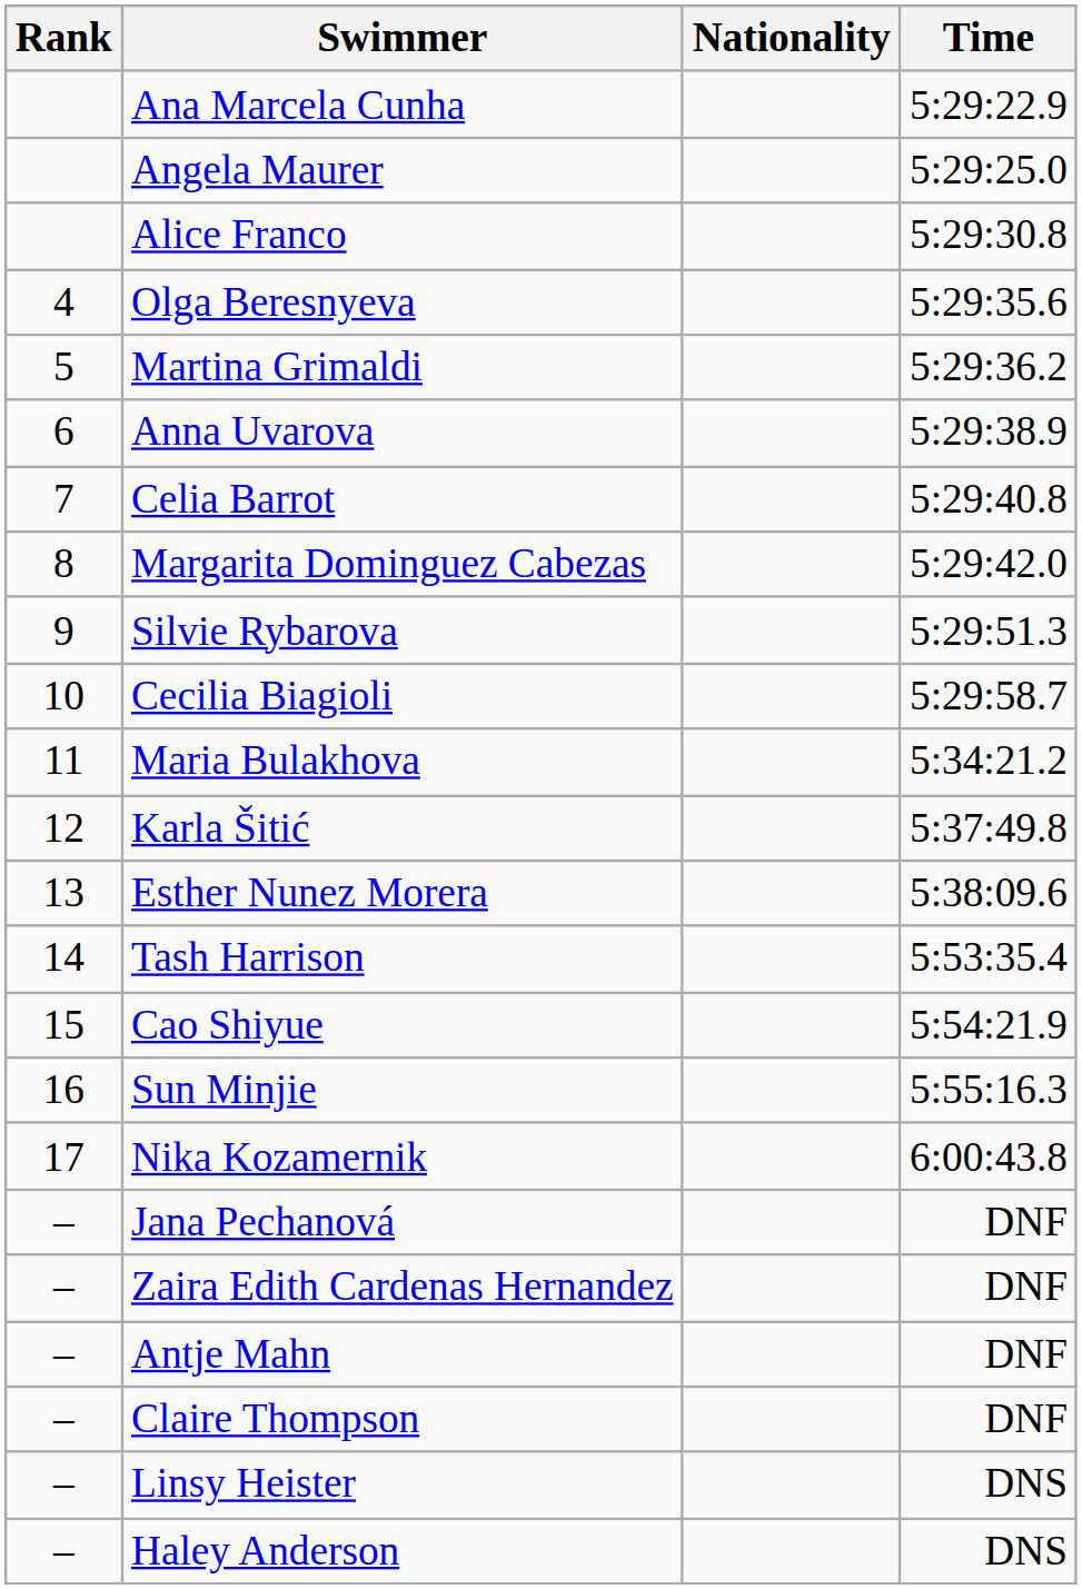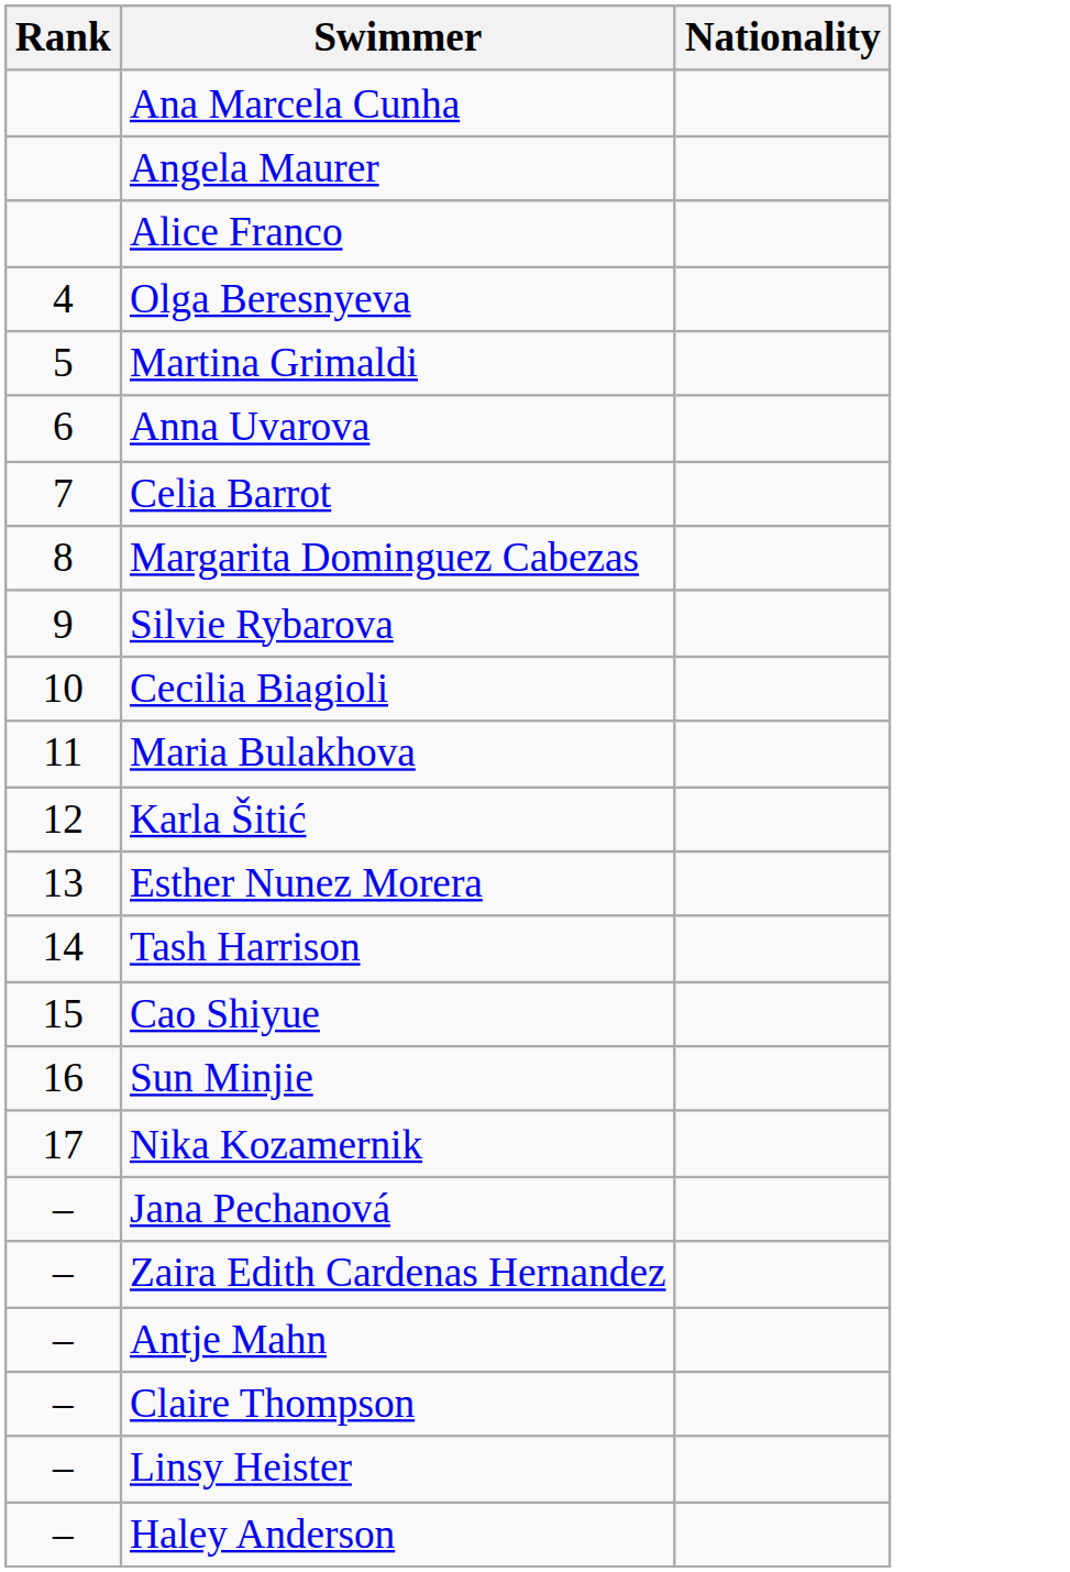- column: Time | 5:29:22.9 | 5:29:25.0 | 5:29:30.8 | 5:29:35.6 | 5:29:36.2 | 5:29:38.9 | 5:29:40.8 | 5:29:42.0 | 5:29:51.3 | 5:29:58.7 | 5:34:21.2 | 5:37:49.8 | 5:38:09.6 | 5:53:35.4 | 5:54:21.9 | 5:55:16.3 | 6:00:43.8 | DNF | DNF | DNF | DNF | DNS | DNS
